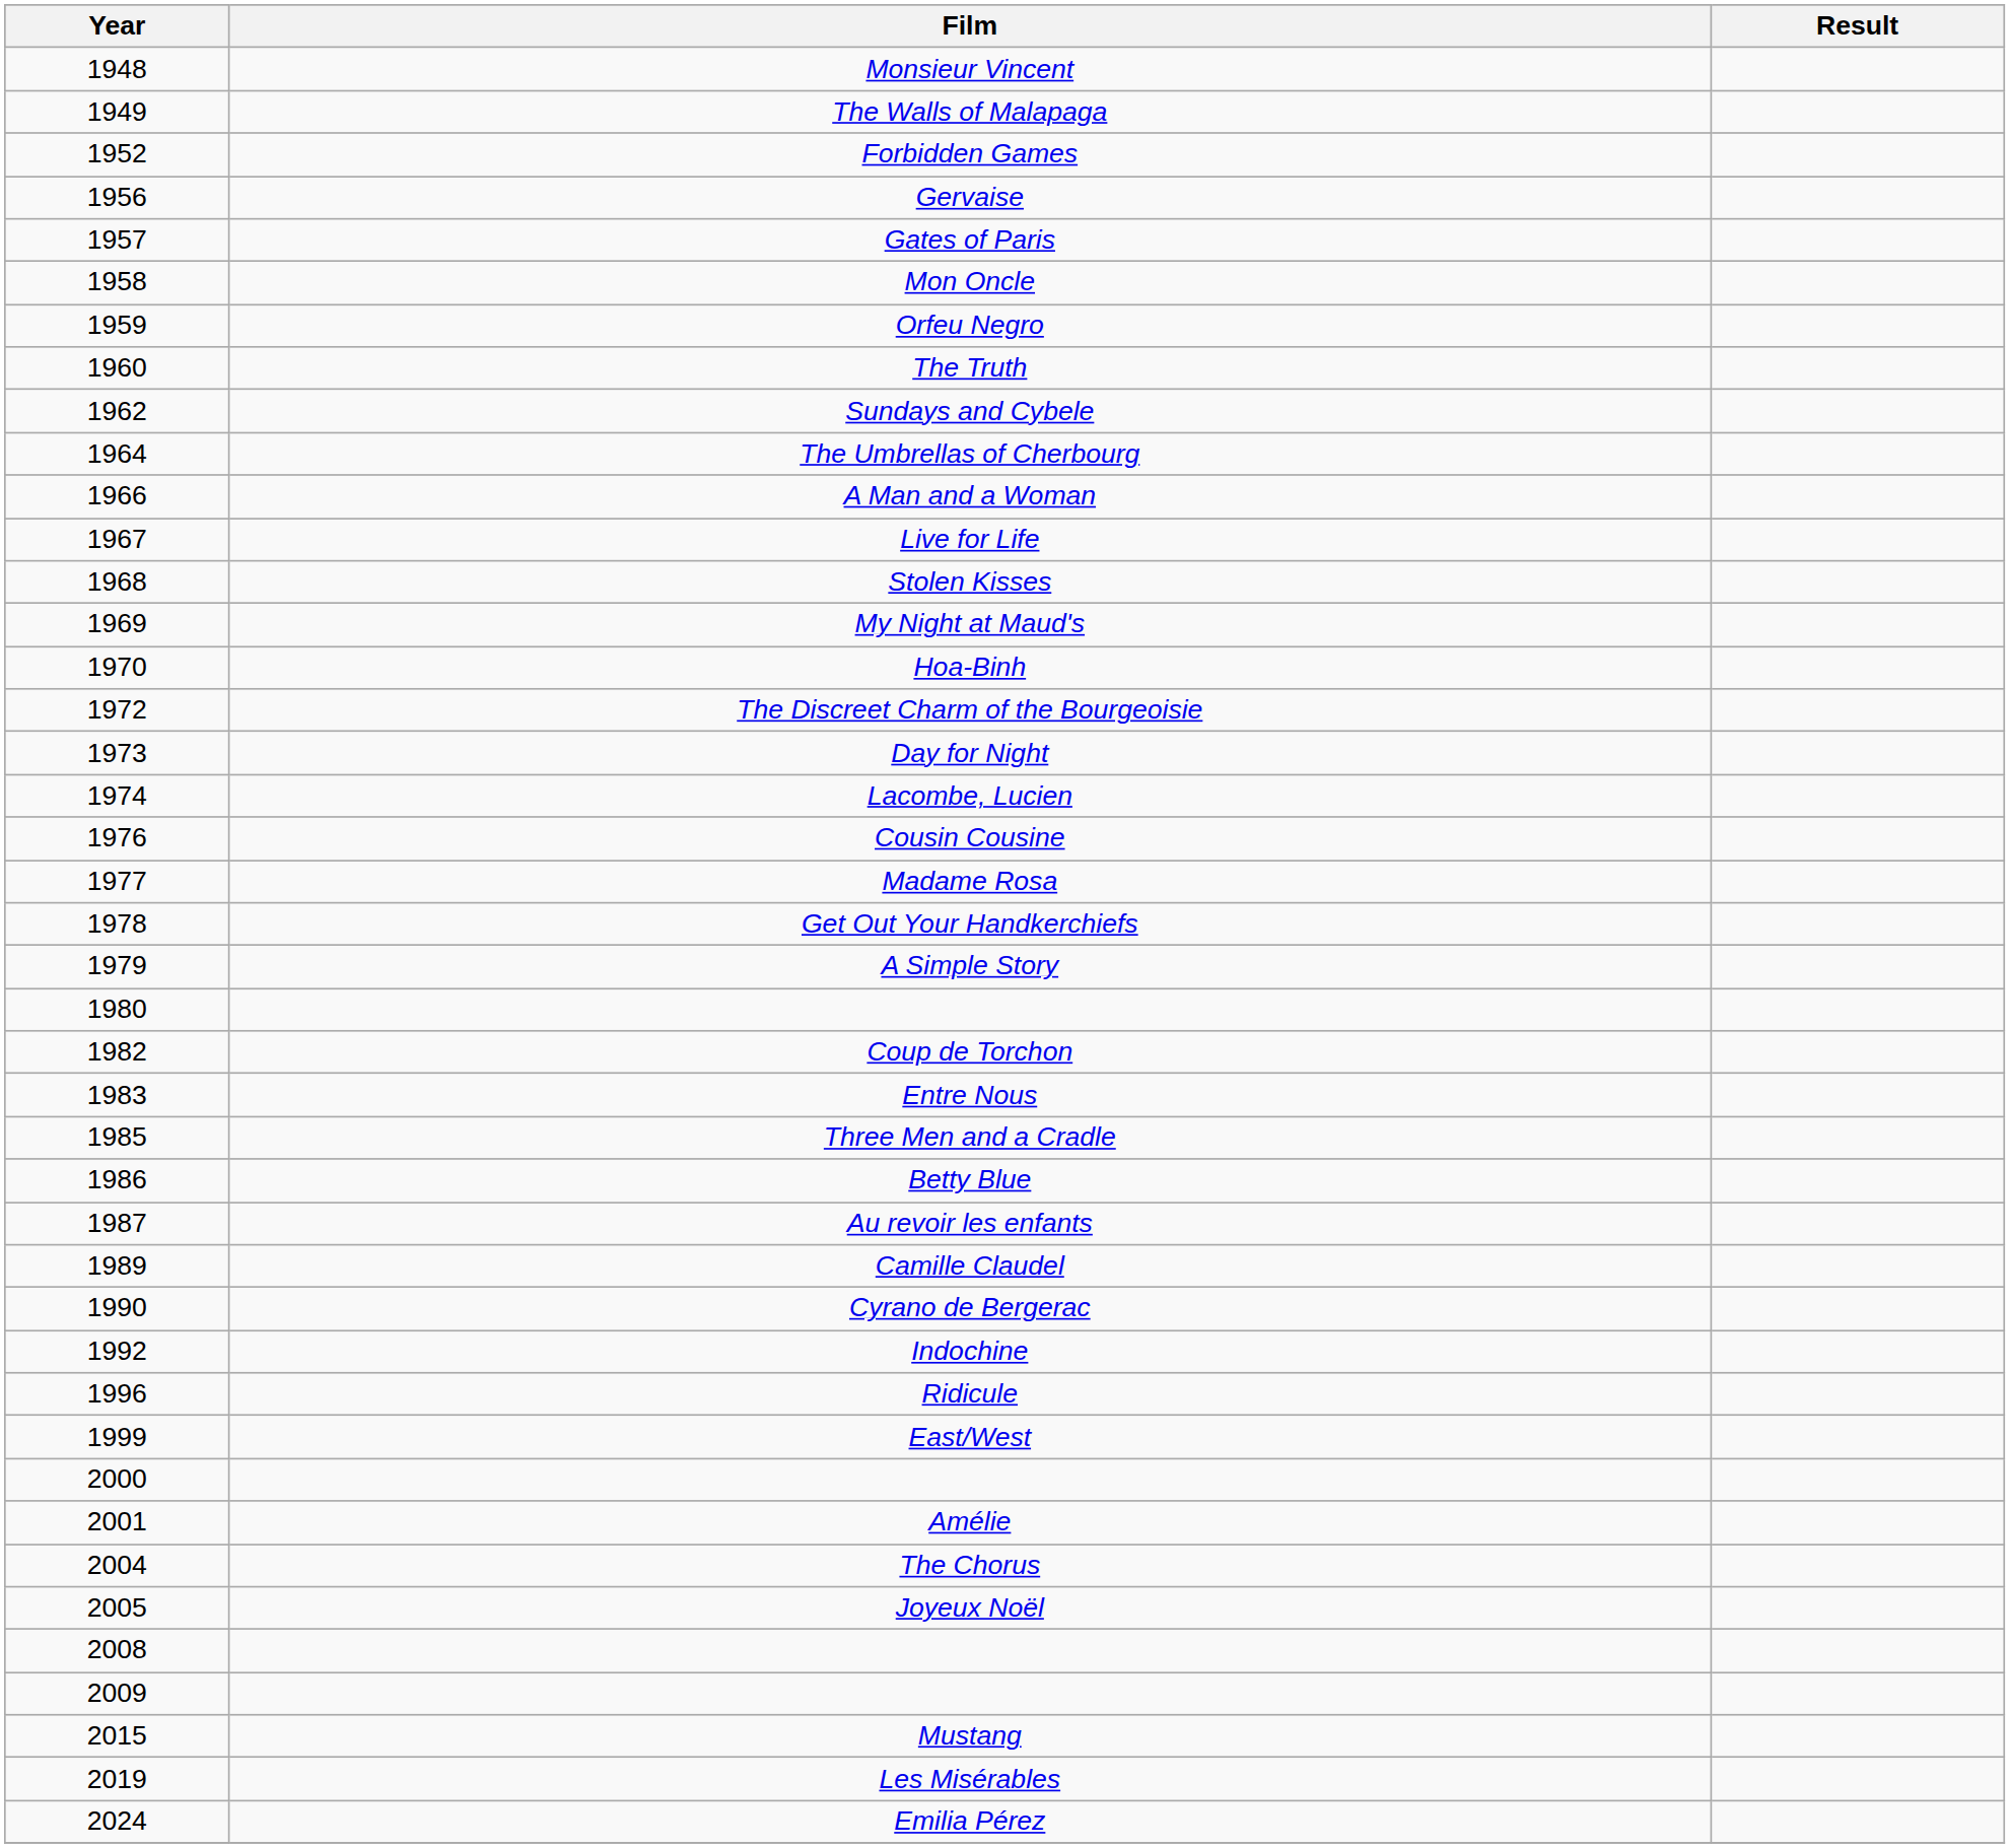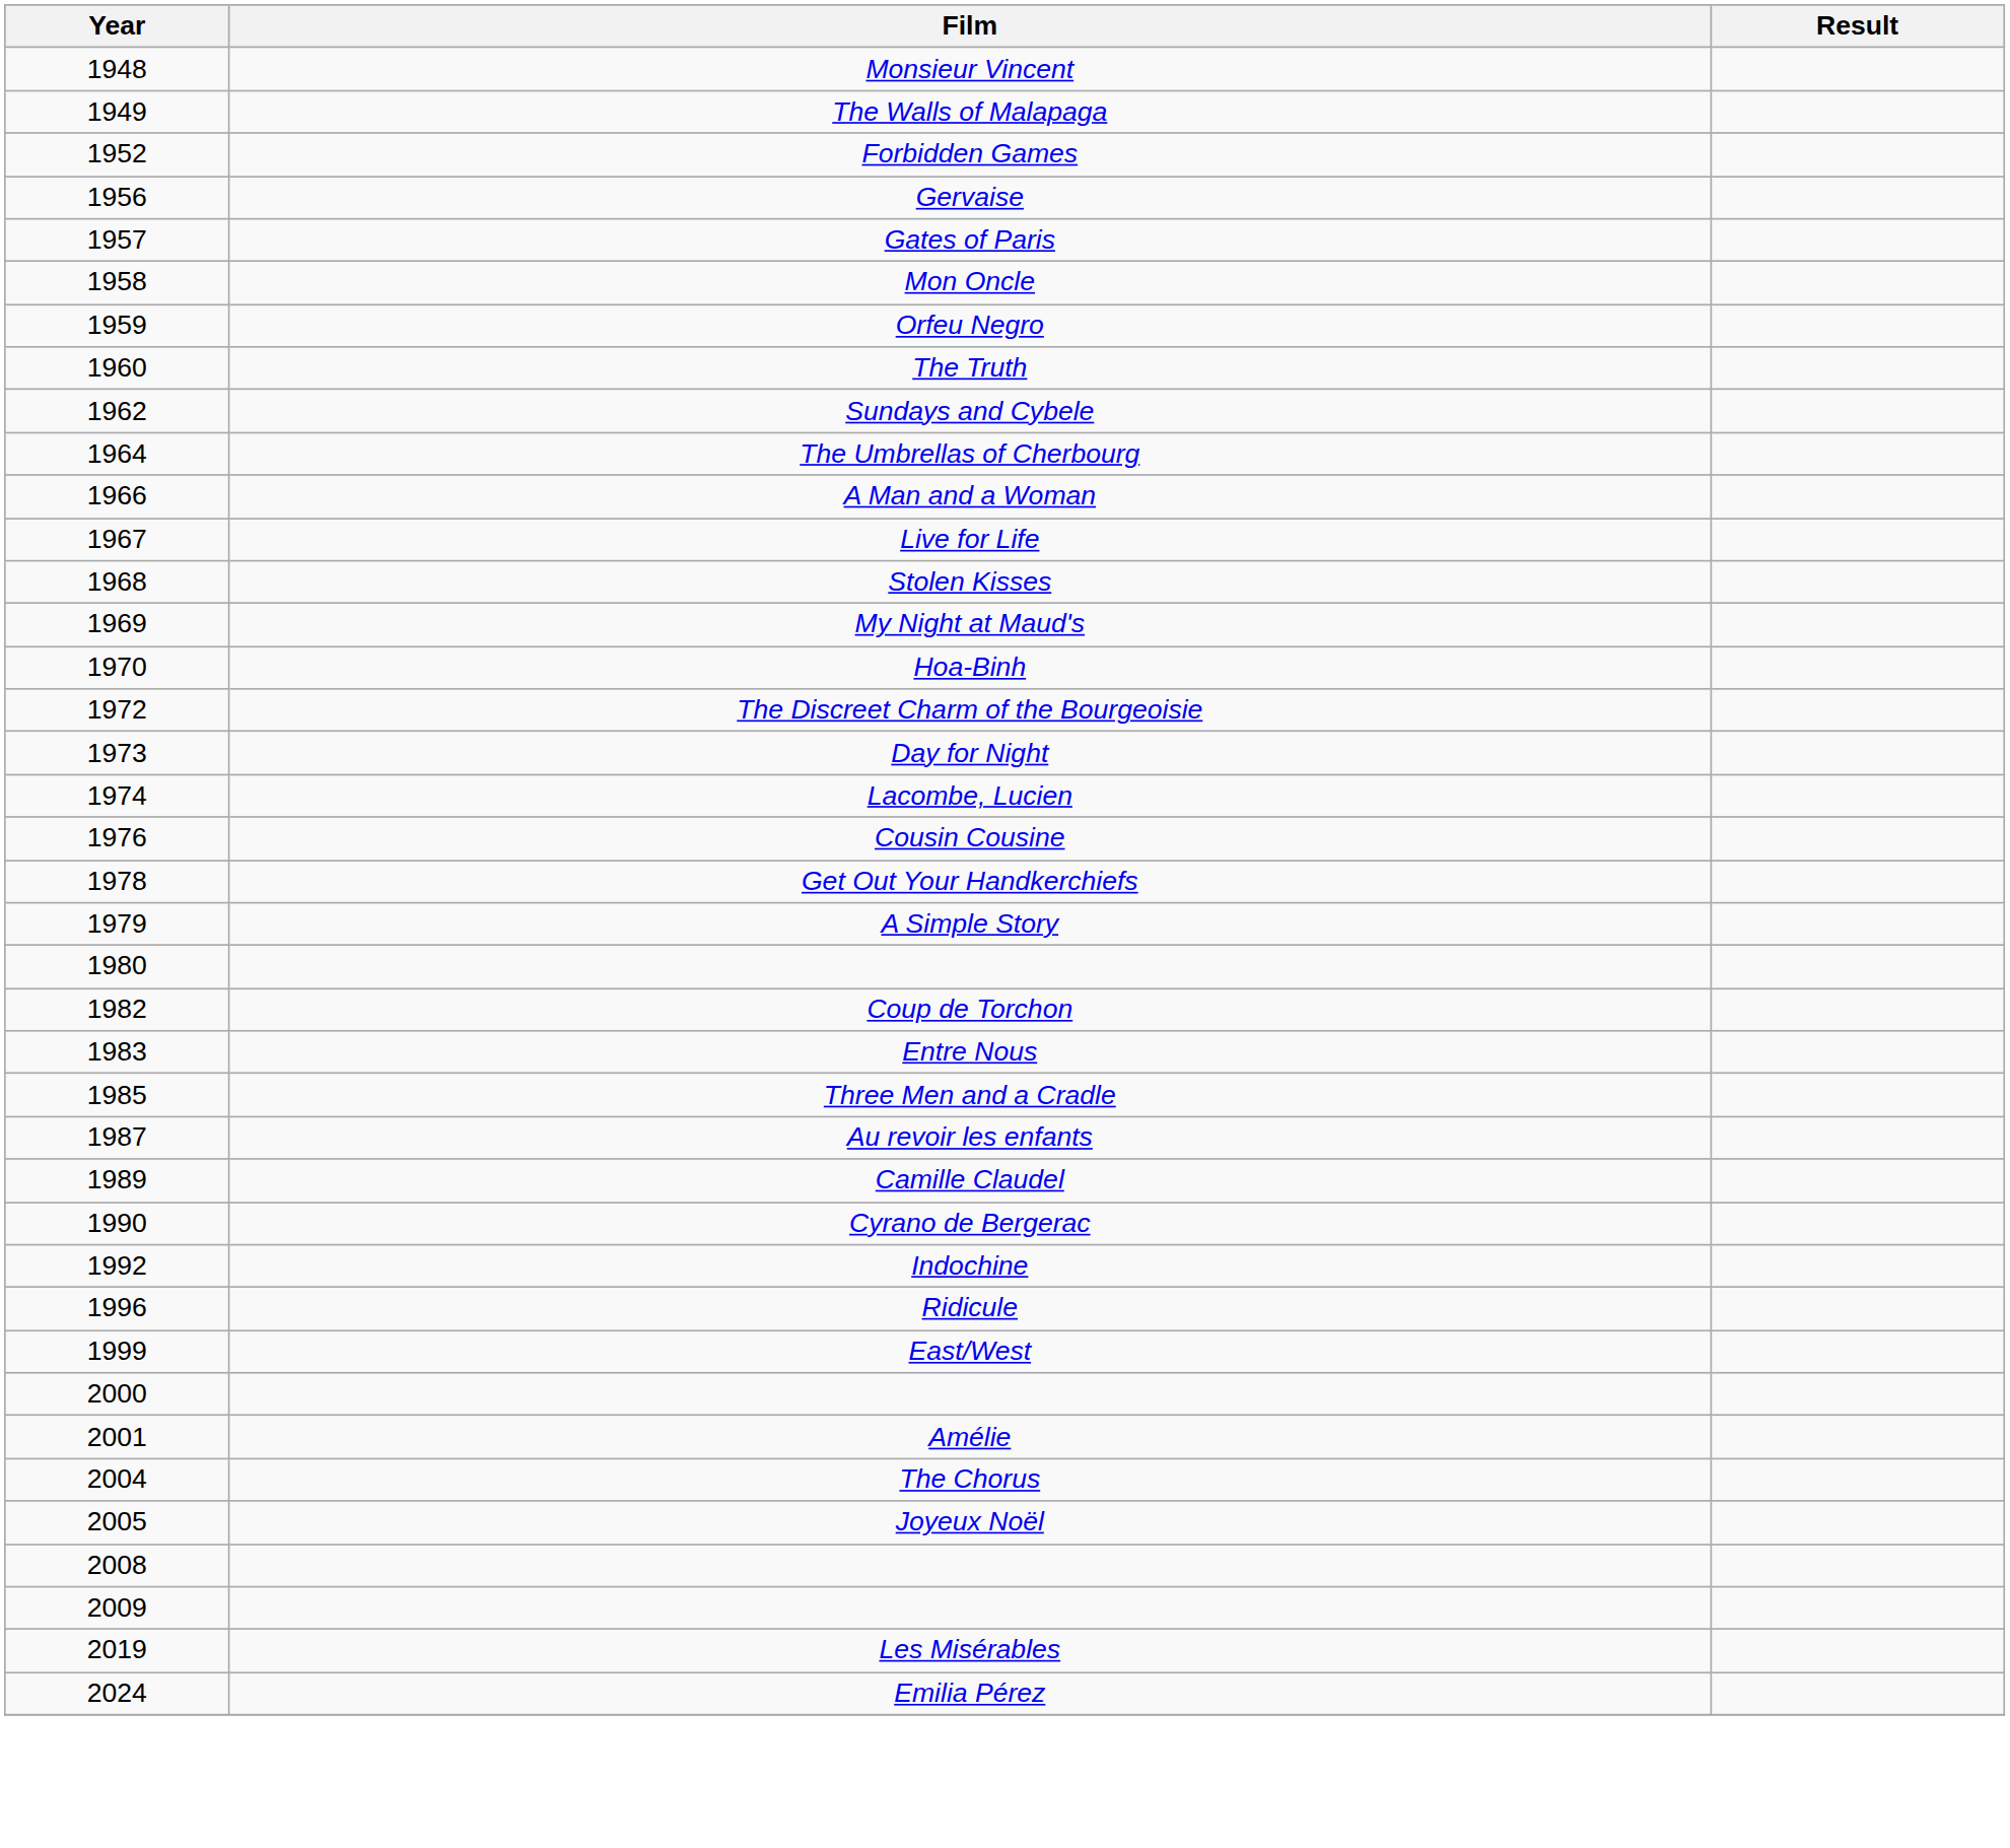- row: 1977 | Madame Rosa
- row: 1986 | Betty Blue
- row: 2015 | Mustang
